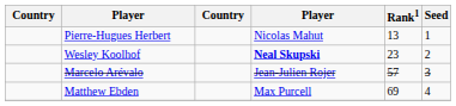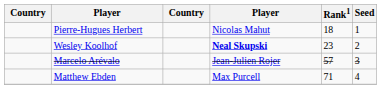Pierre-Hugues Herbert | Rank1: 13 -> 18
Matthew Ebden | Rank1: 69 -> 71
